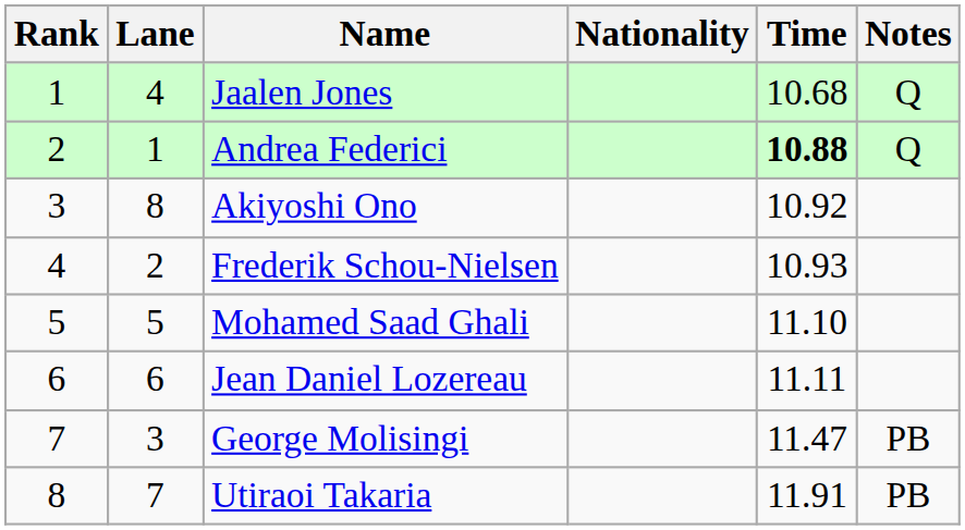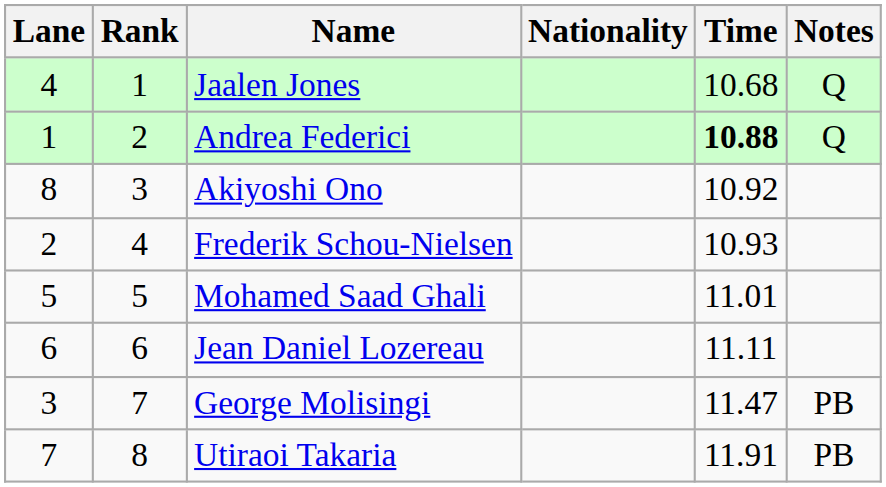columns swapped: Rank <-> Lane
Mohamed Saad Ghali | Time: 11.10 -> 11.01
